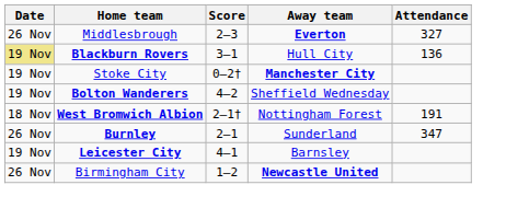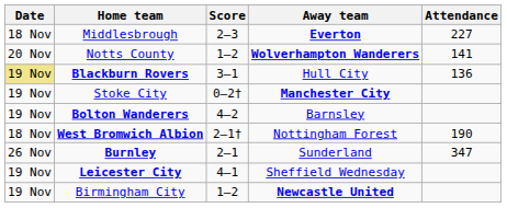Middlesbrough | Date: 26 Nov -> 18 Nov
Middlesbrough | Attendance: 327 -> 227
+ row: 20 Nov | Notts County | 1–2 | Wolverhampton Wanderers | 141
Bolton Wanderers | Away team: Sheffield Wednesday -> Barnsley
West Bromwich Albion | Attendance: 191 -> 190
Leicester City | Away team: Barnsley -> Sheffield Wednesday
Birmingham City | Date: 26 Nov -> 19 Nov
